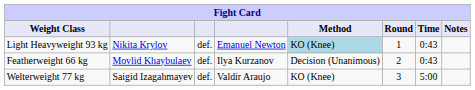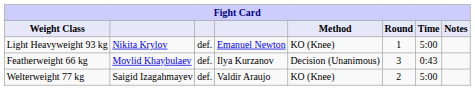Light Heavyweight 93 kg | Method: lightblue background -> no background
Light Heavyweight 93 kg | Time: 0:43 -> 5:00
Featherweight 66 kg | Round: 2 -> 3
Welterweight 77 kg | Round: 3 -> 2
